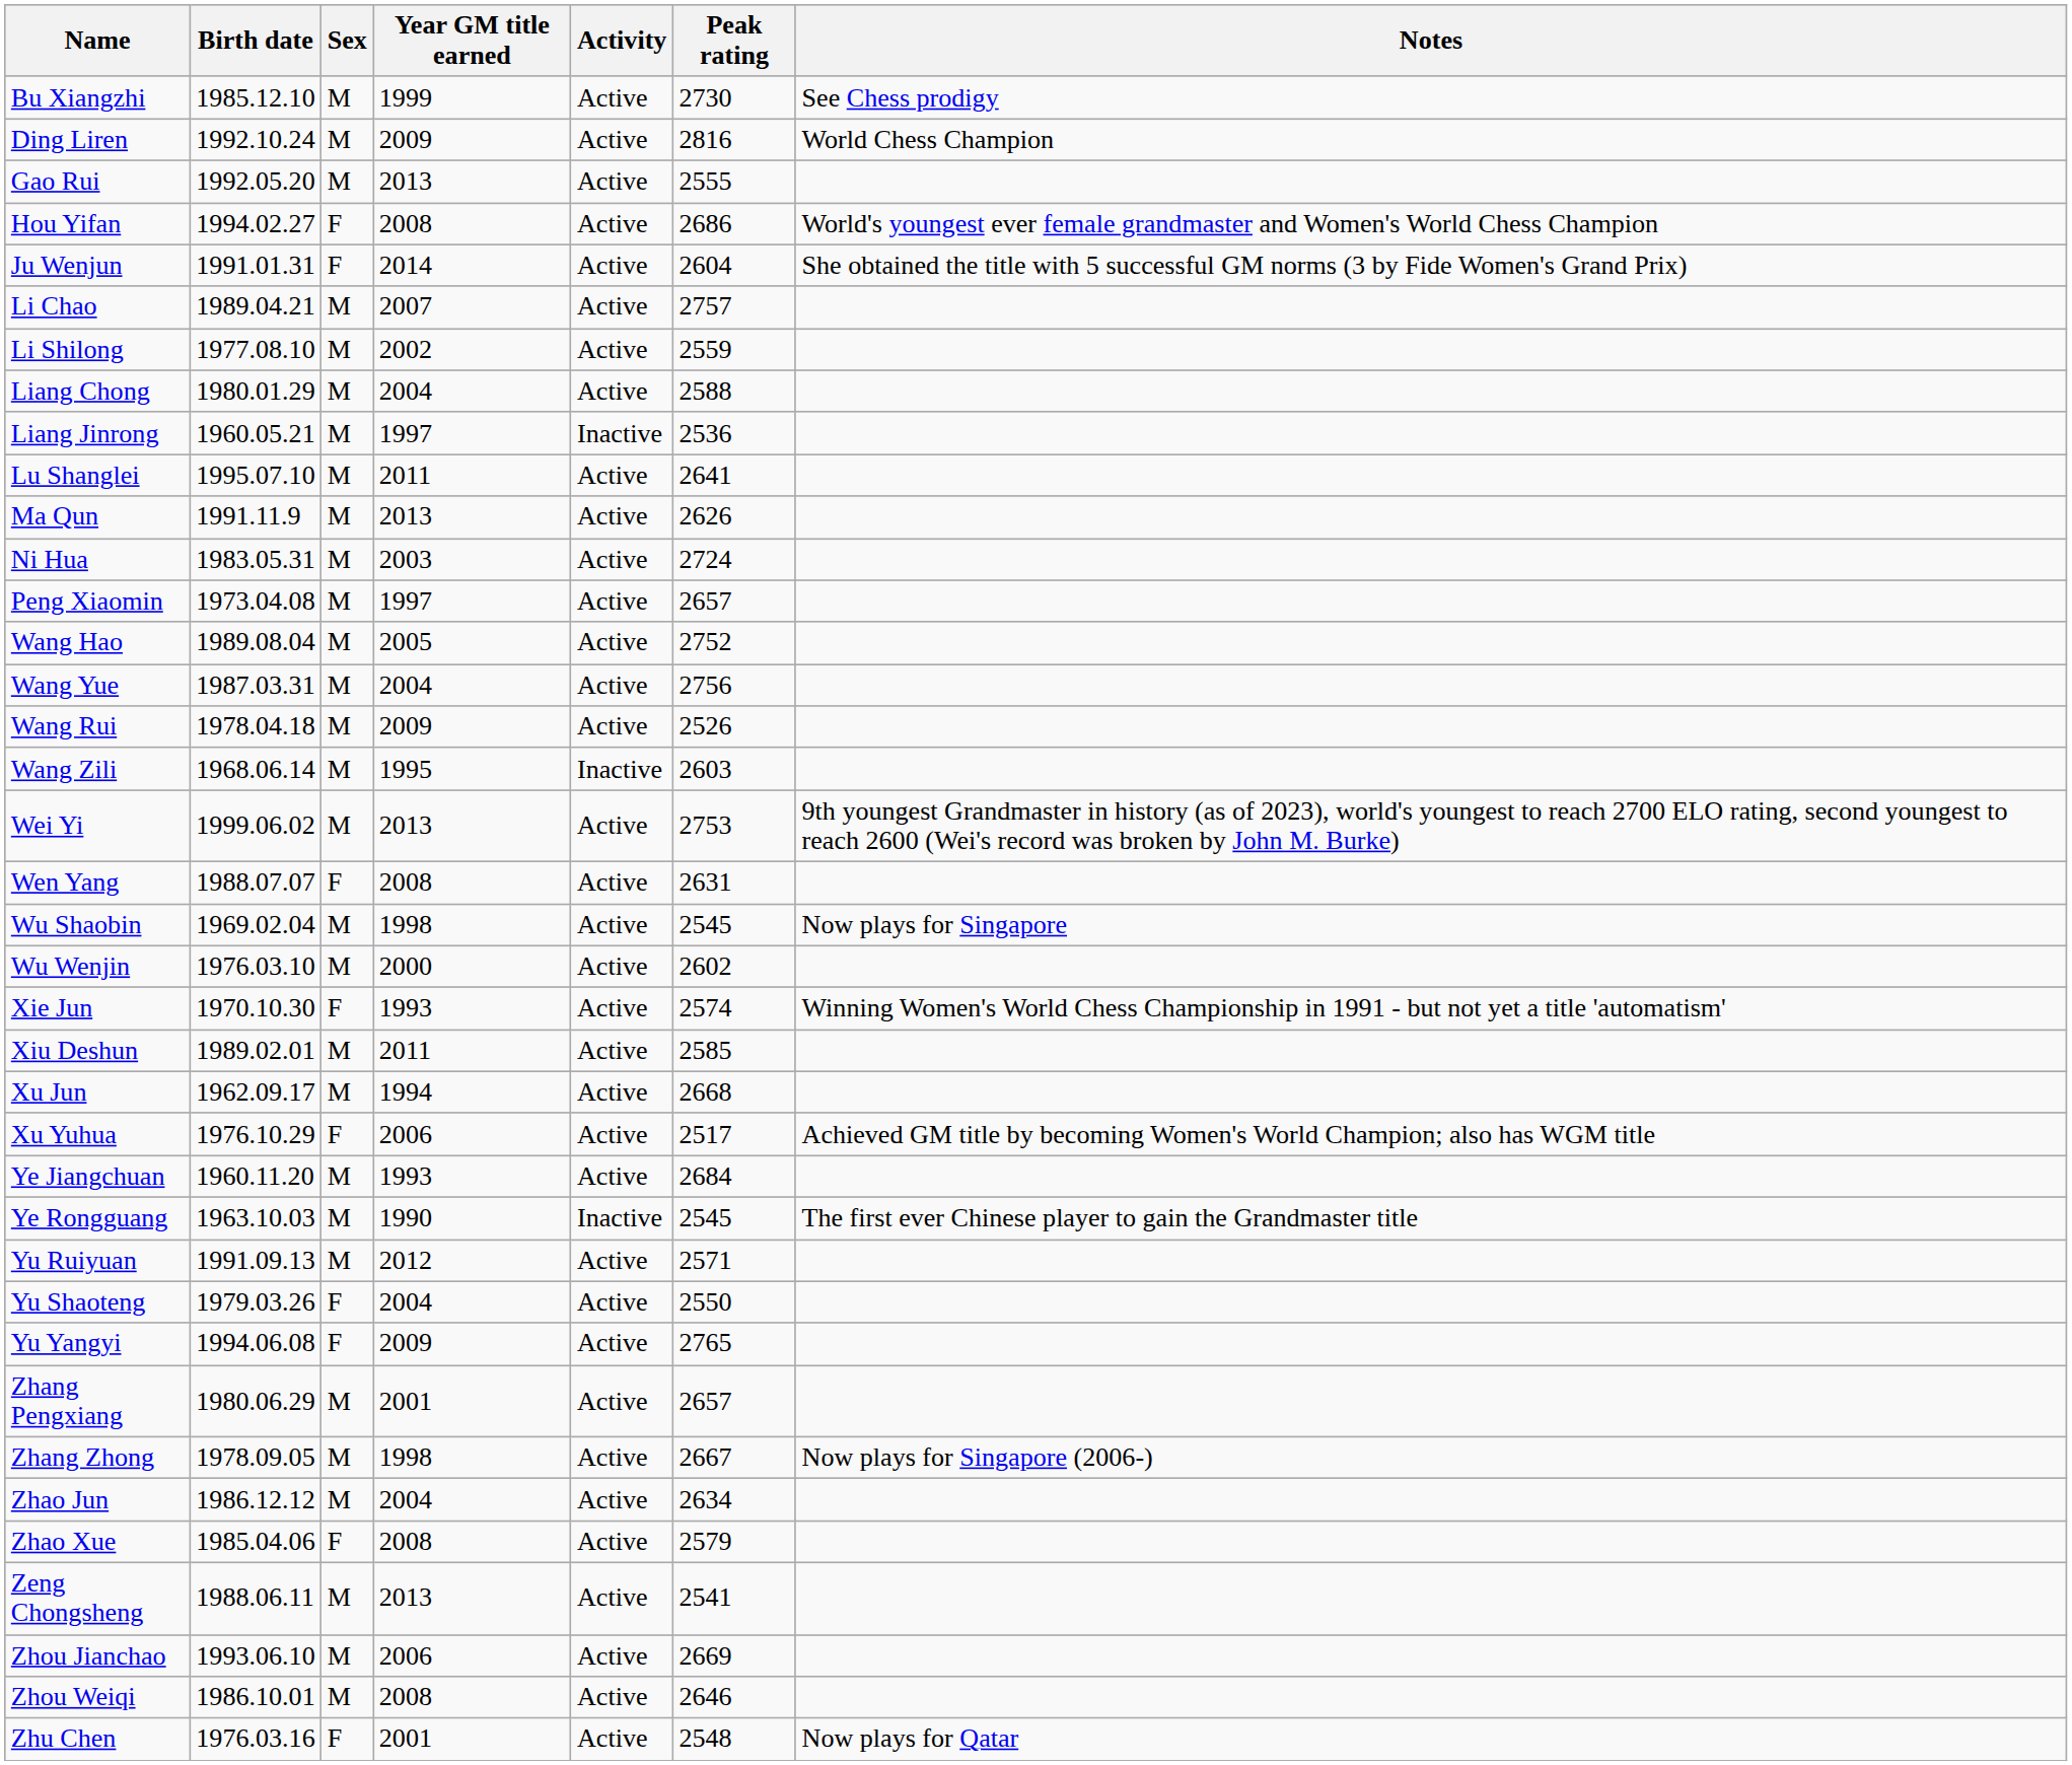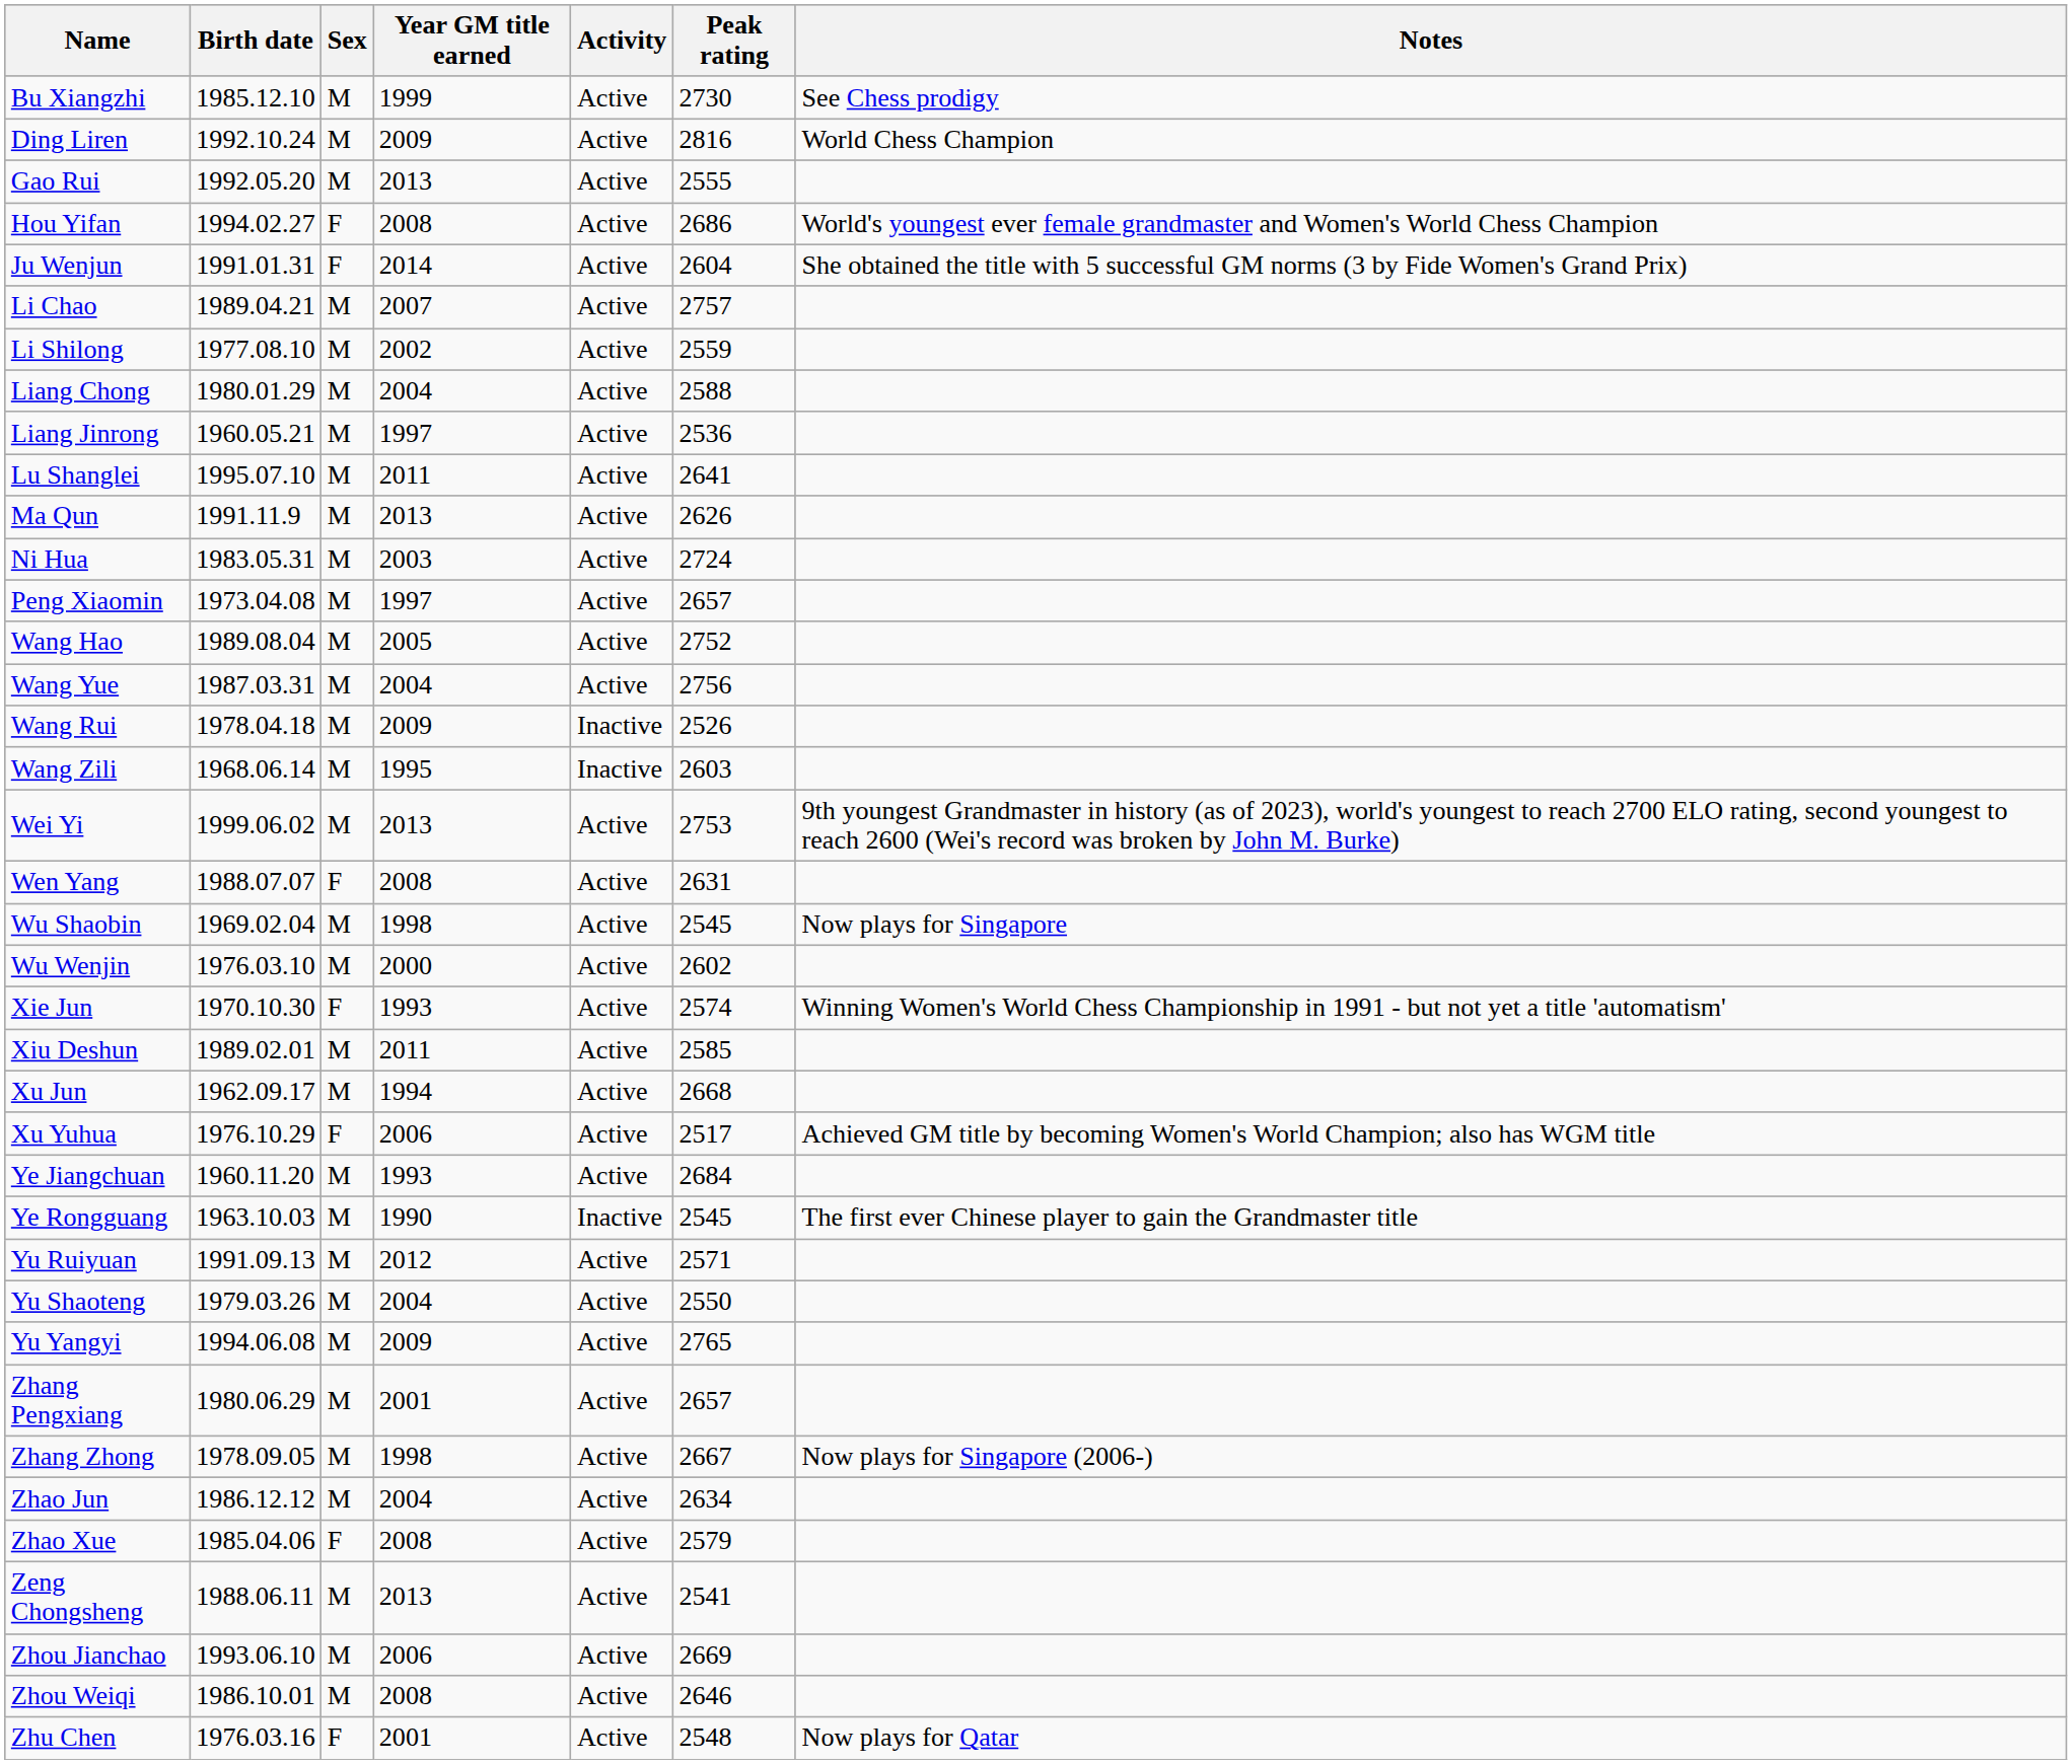Liang Jinrong | Activity: Inactive -> Active
Wang Rui | Activity: Active -> Inactive
Yu Shaoteng | Sex: F -> M
Yu Yangyi | Sex: F -> M
